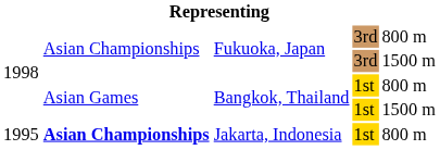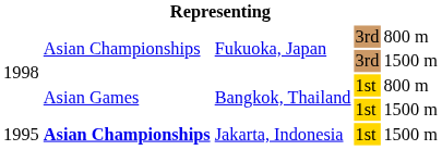Jakarta, Indonesia | column 5: 800 m -> 1500 m
